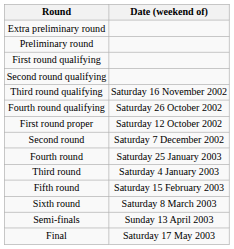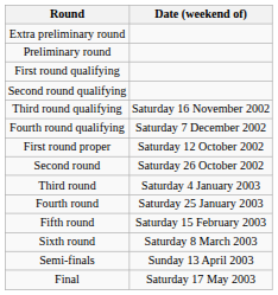Fourth round qualifying | Date (weekend of): Saturday 26 October 2002 -> Saturday 7 December 2002
Second round | Date (weekend of): Saturday 7 December 2002 -> Saturday 26 October 2002
rows swapped: Third round <-> Fourth round
